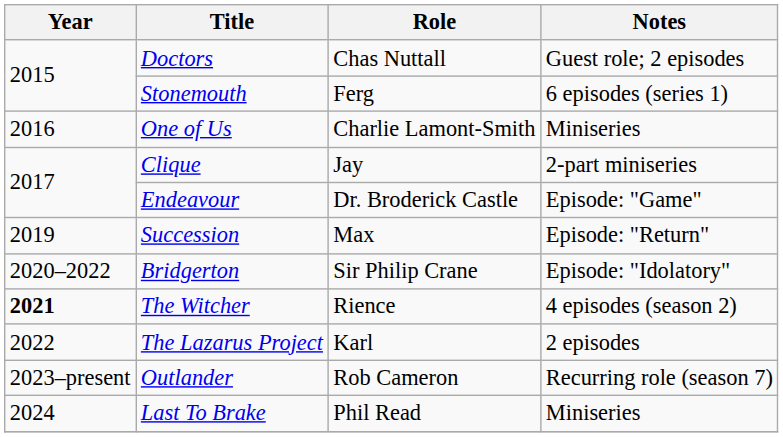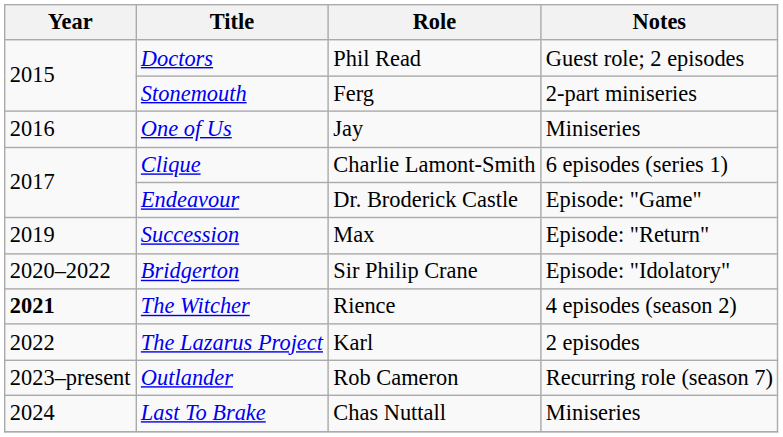Doctors | Role: Chas Nuttall -> Phil Read
Stonemouth | Notes: 6 episodes (series 1) -> 2-part miniseries
One of Us | Role: Charlie Lamont-Smith -> Jay
Clique | Role: Jay -> Charlie Lamont-Smith
Clique | Notes: 2-part miniseries -> 6 episodes (series 1)
Last To Brake | Role: Phil Read -> Chas Nuttall
